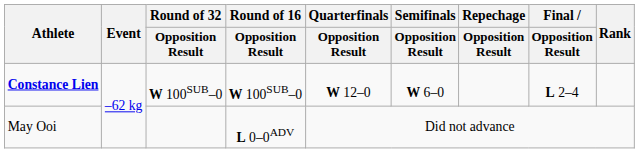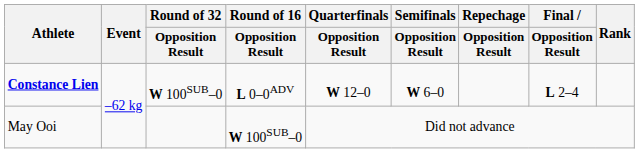Constance Lien | Round of 16 / Opposition Result: W 100SUB–0 -> L 0–0ADV
May Ooi | Round of 16 / Opposition Result: L 0–0ADV -> W 100SUB–0
